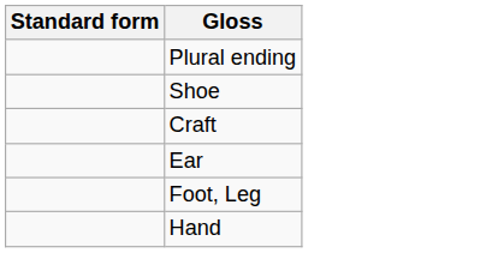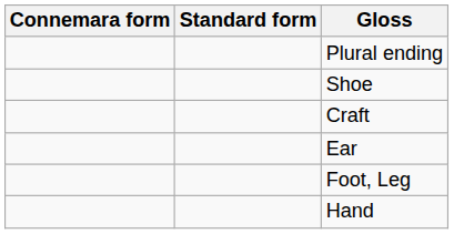+ column: Connemara form
